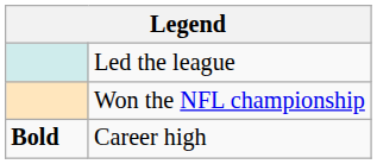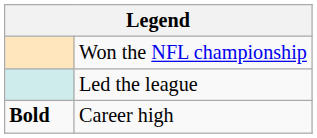rows swapped: Won the NFL championship <-> Led the league
